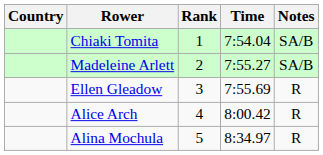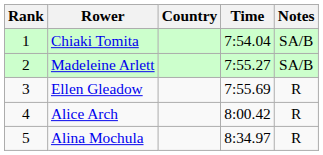columns swapped: Rank <-> Country
